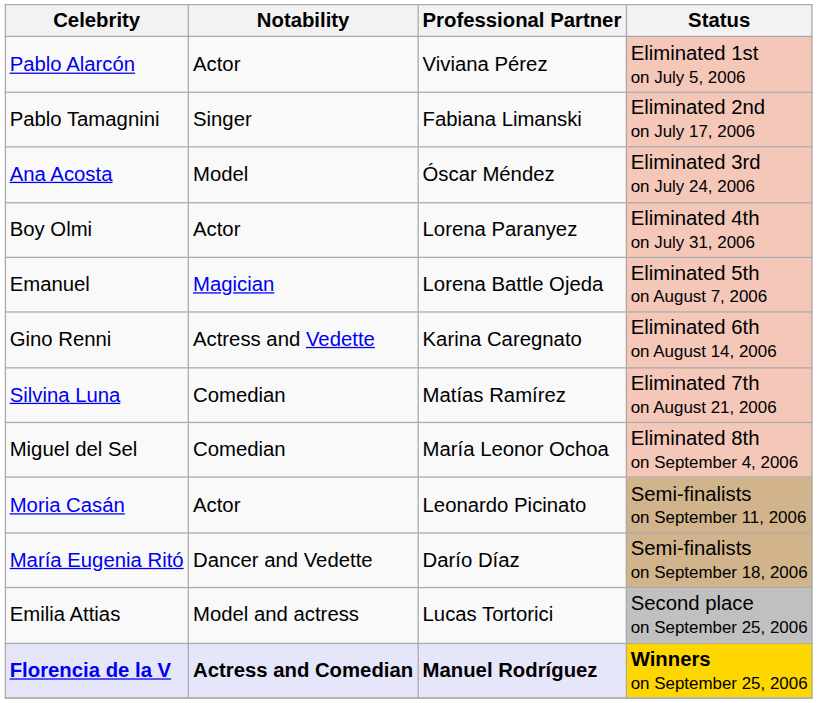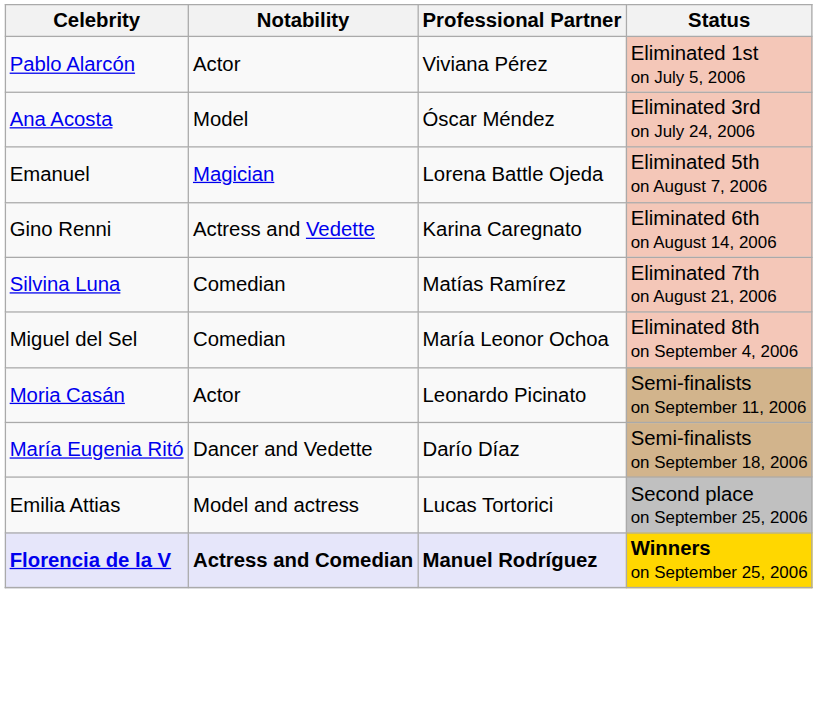- row: Pablo Tamagnini | Singer | Fabiana Limanski | Eliminated 2nd on July 17, 2006
- row: Boy Olmi | Actor | Lorena Paranyez | Eliminated 4th on July 31, 2006
